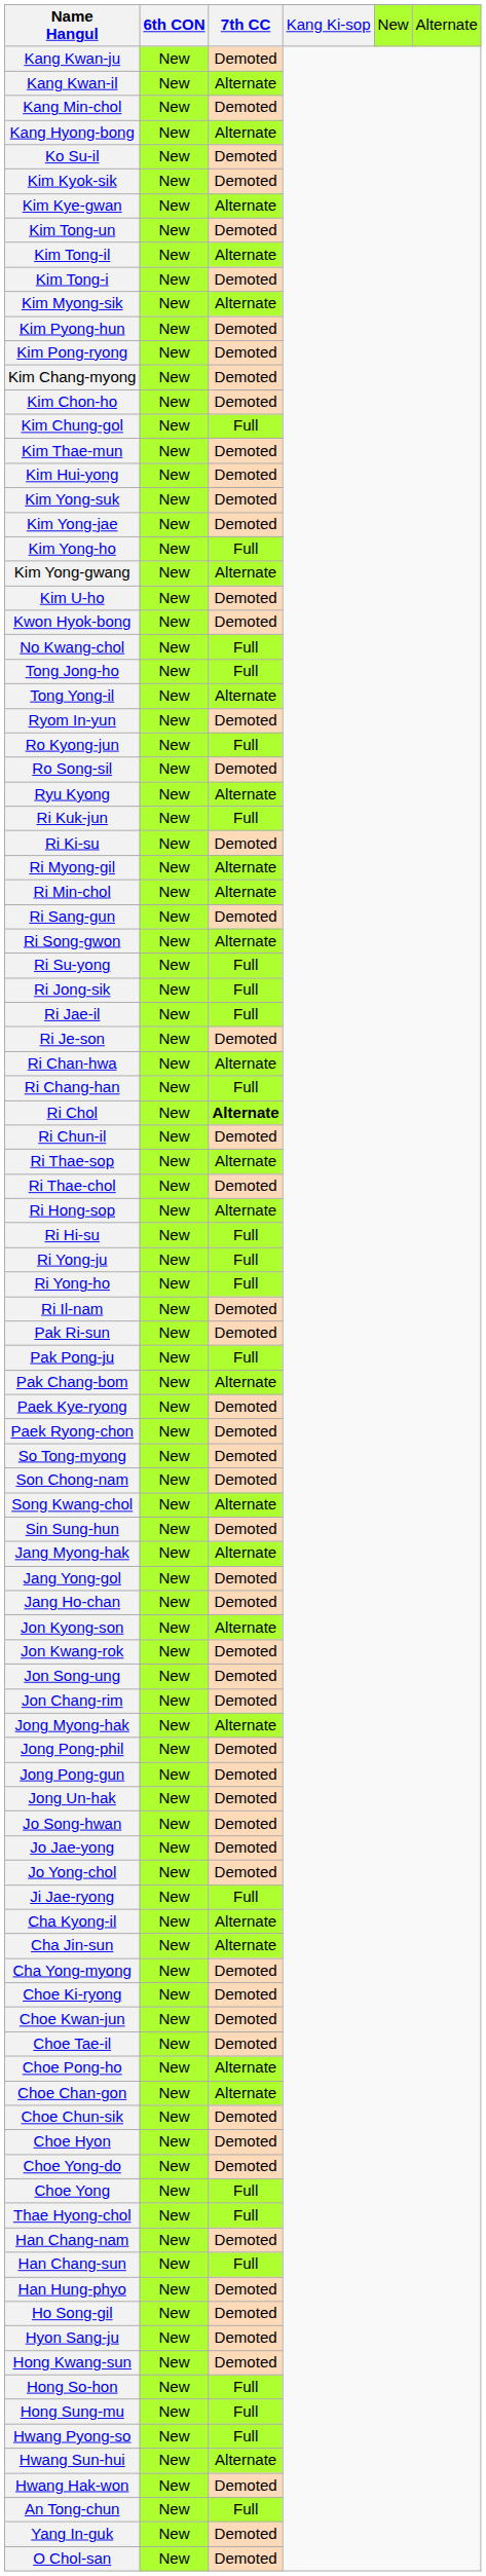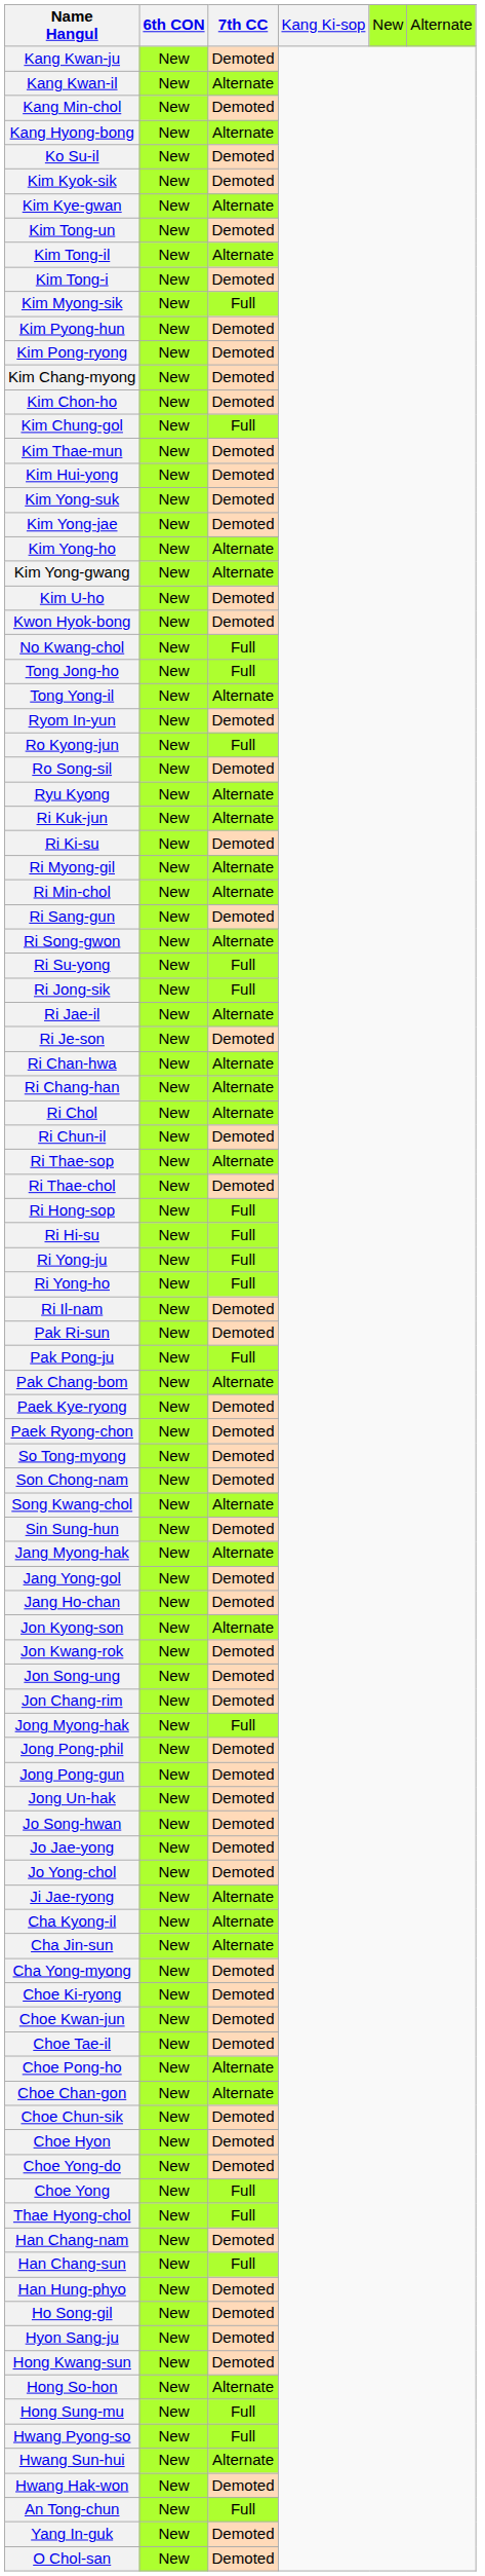Kim Myong-sik | 7th CC: Alternate -> Full
Kim Yong-ho | 7th CC: Full -> Alternate
Ri Kuk-jun | 7th CC: Full -> Alternate
Ri Jae-il | 7th CC: Full -> Alternate
Ri Chang-han | 7th CC: Full -> Alternate
Ri Chol | 7th CC: bold -> normal
Ri Hong-sop | 7th CC: Alternate -> Full
Jong Myong-hak | 7th CC: Alternate -> Full
Ji Jae-ryong | 7th CC: Full -> Alternate
Hong So-hon | 7th CC: Full -> Alternate
